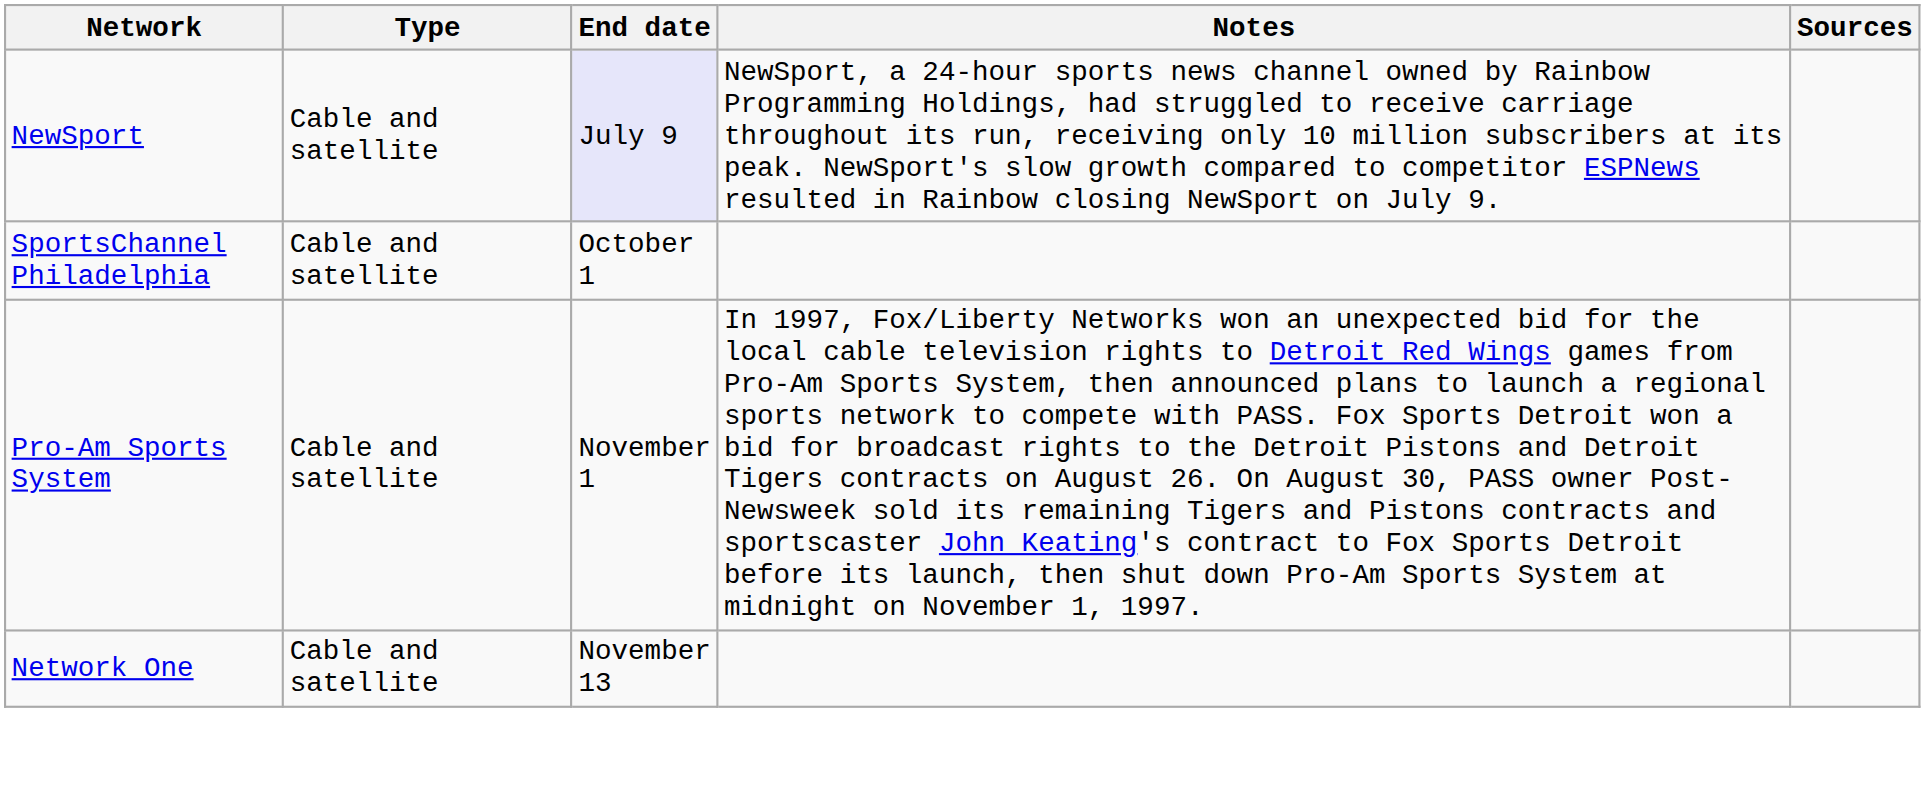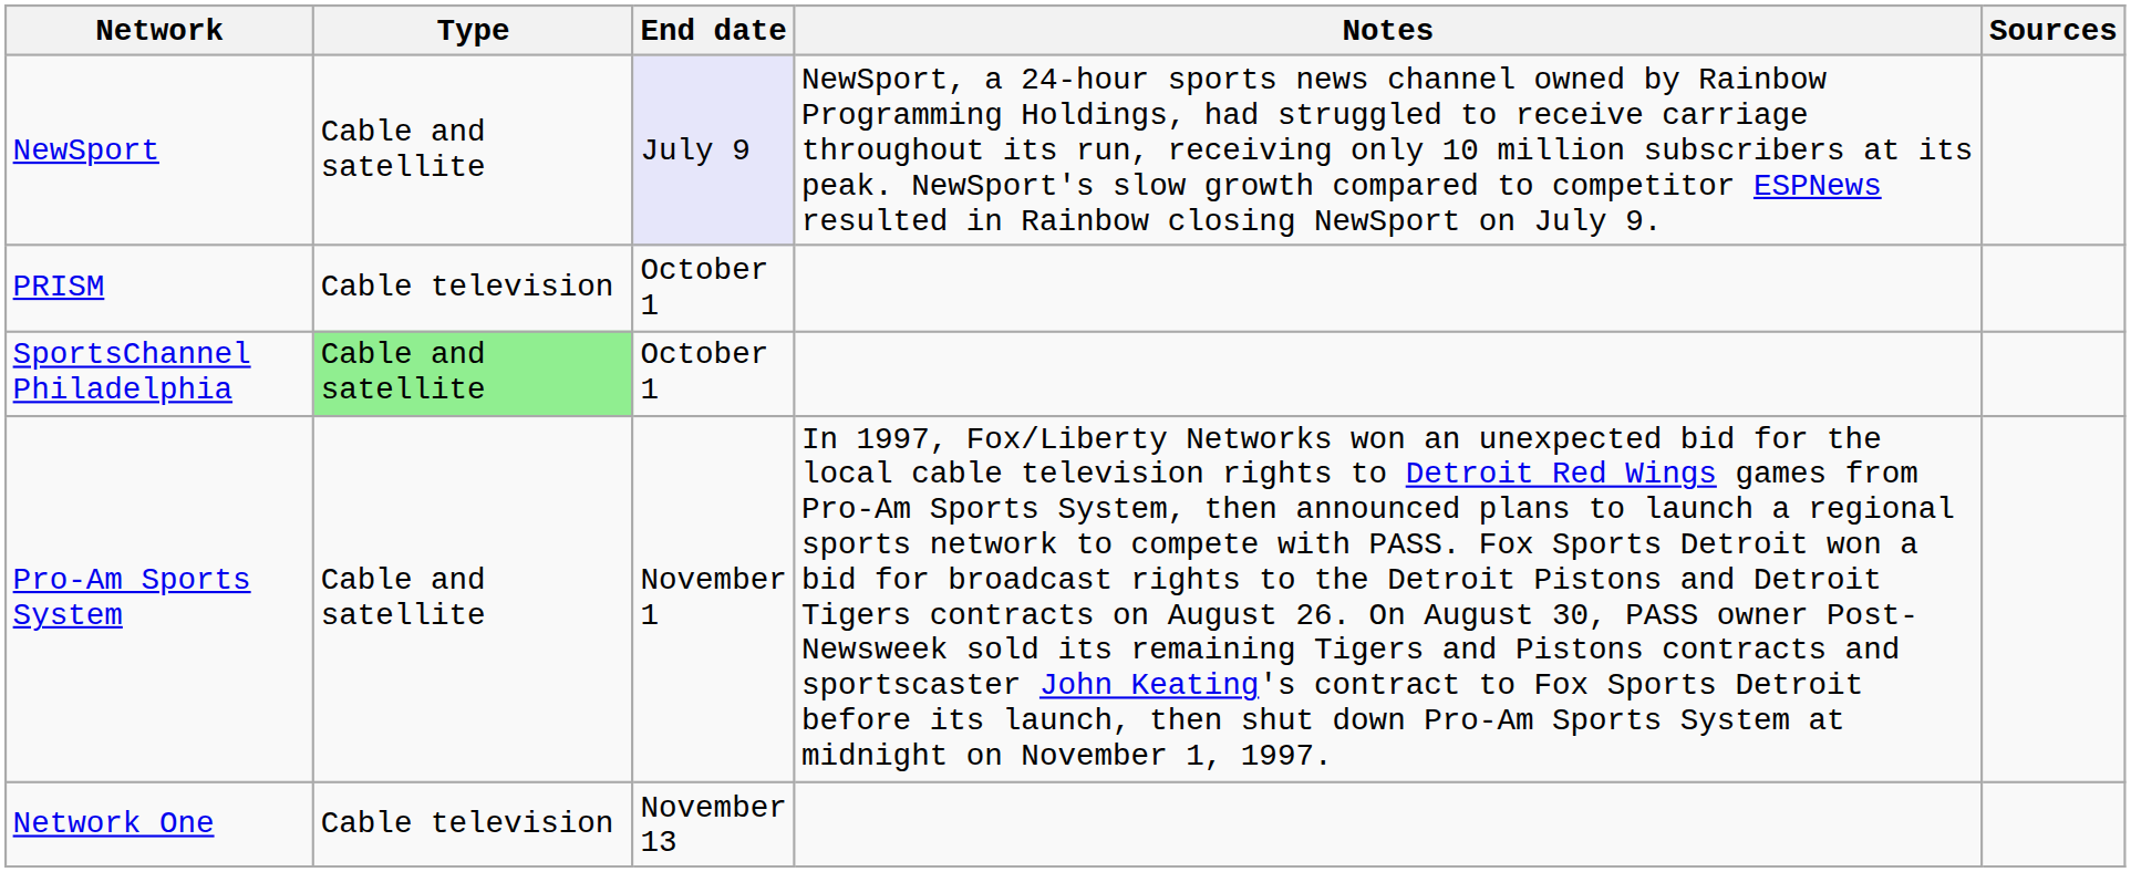+ row: PRISM | Cable television | October 1
SportsChannel Philadelphia | Type: no background -> lightgreen background
Network One | Type: Cable and satellite -> Cable television
